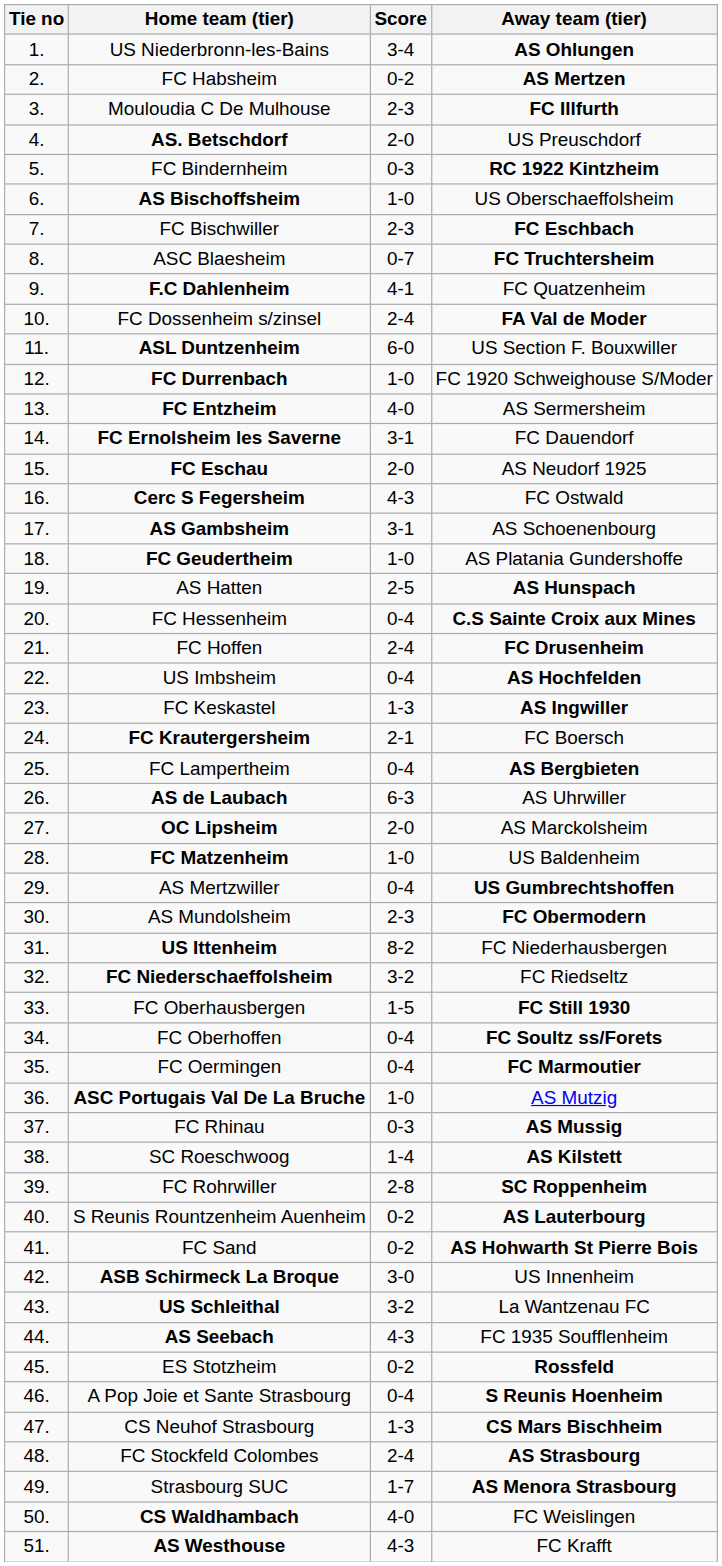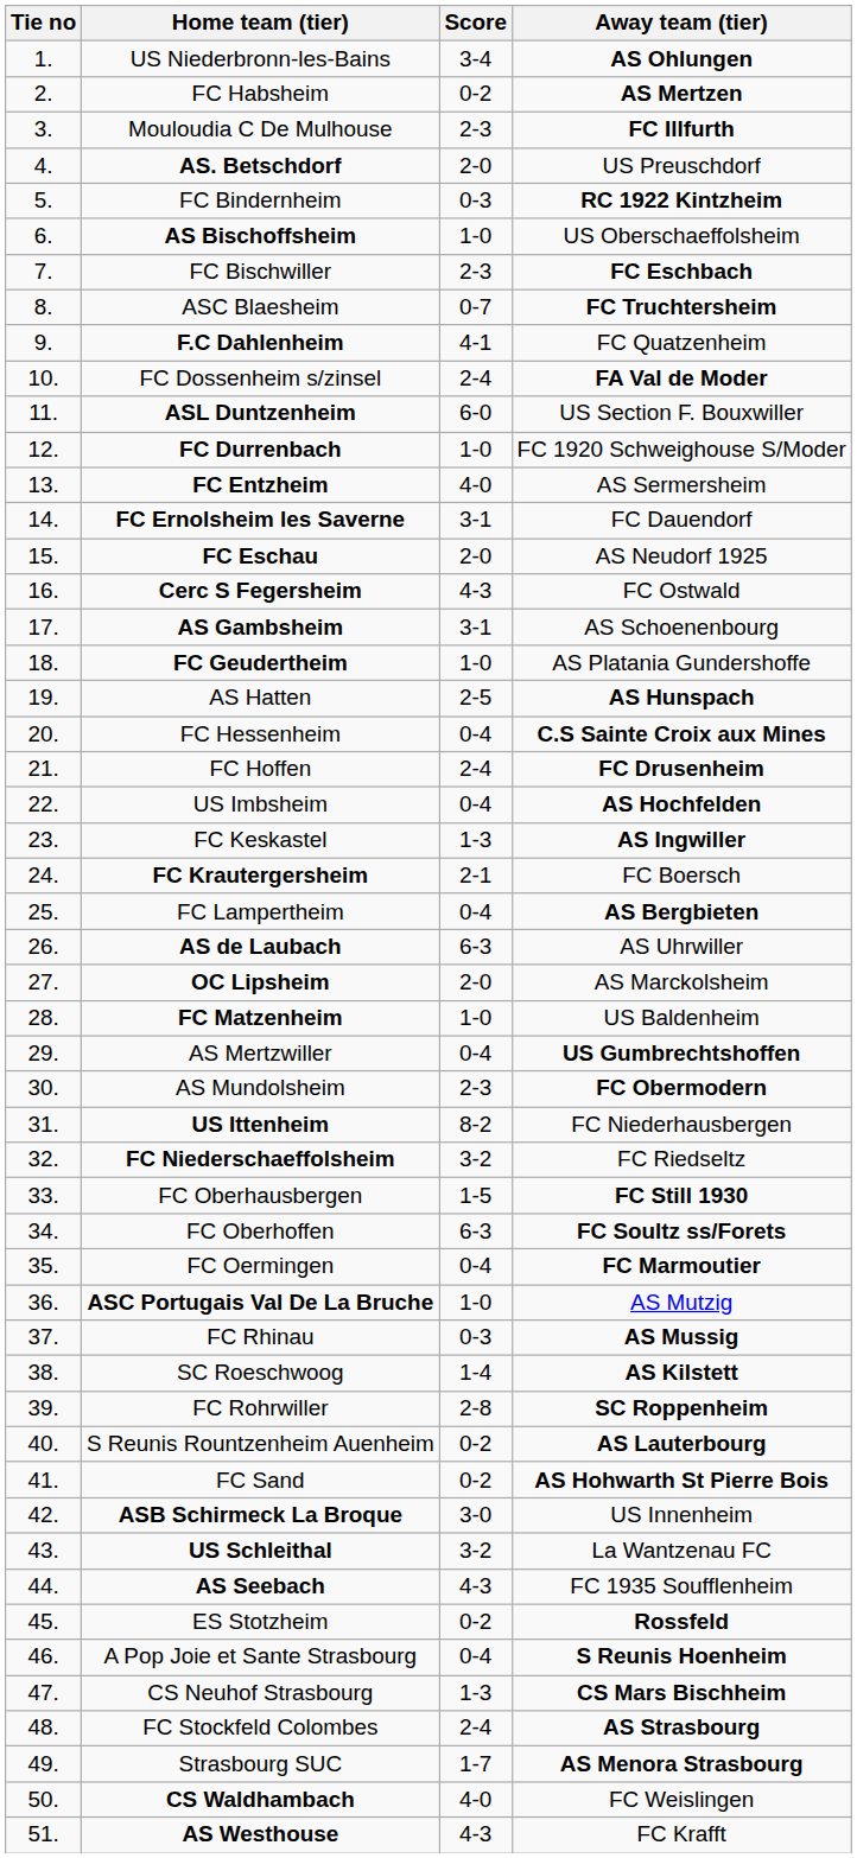FC Oberhoffen | Score: 0-4 -> 6-3
